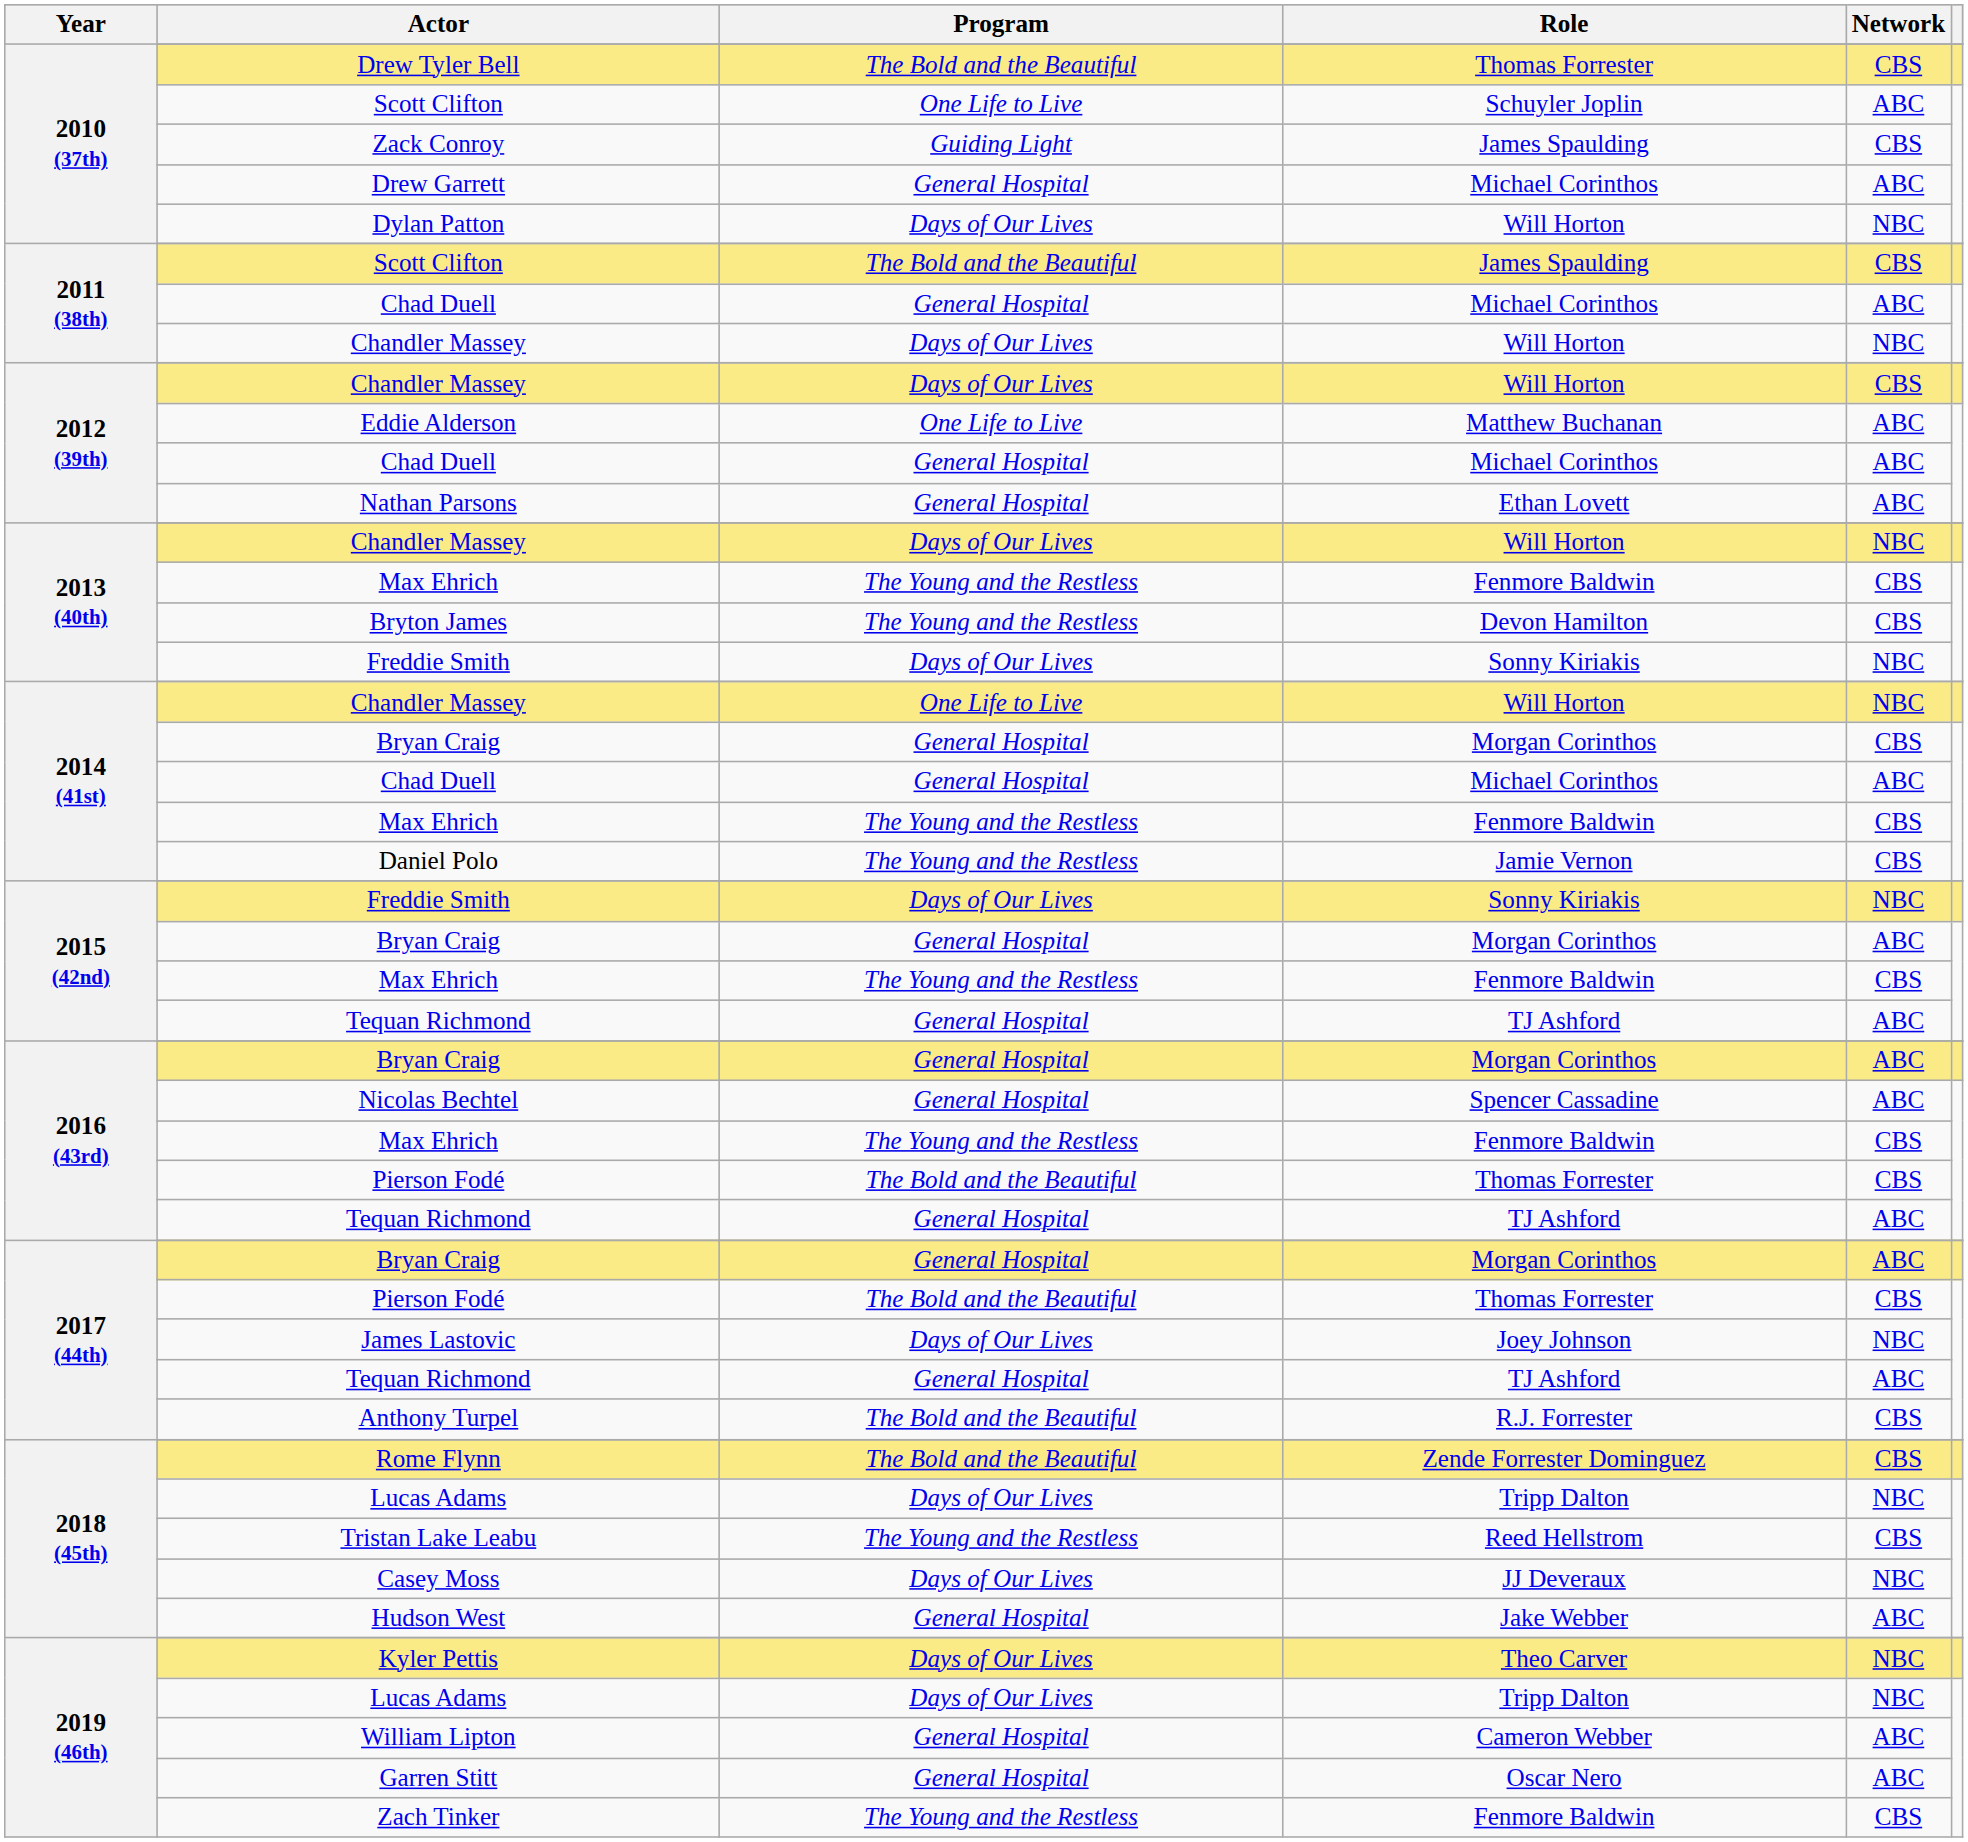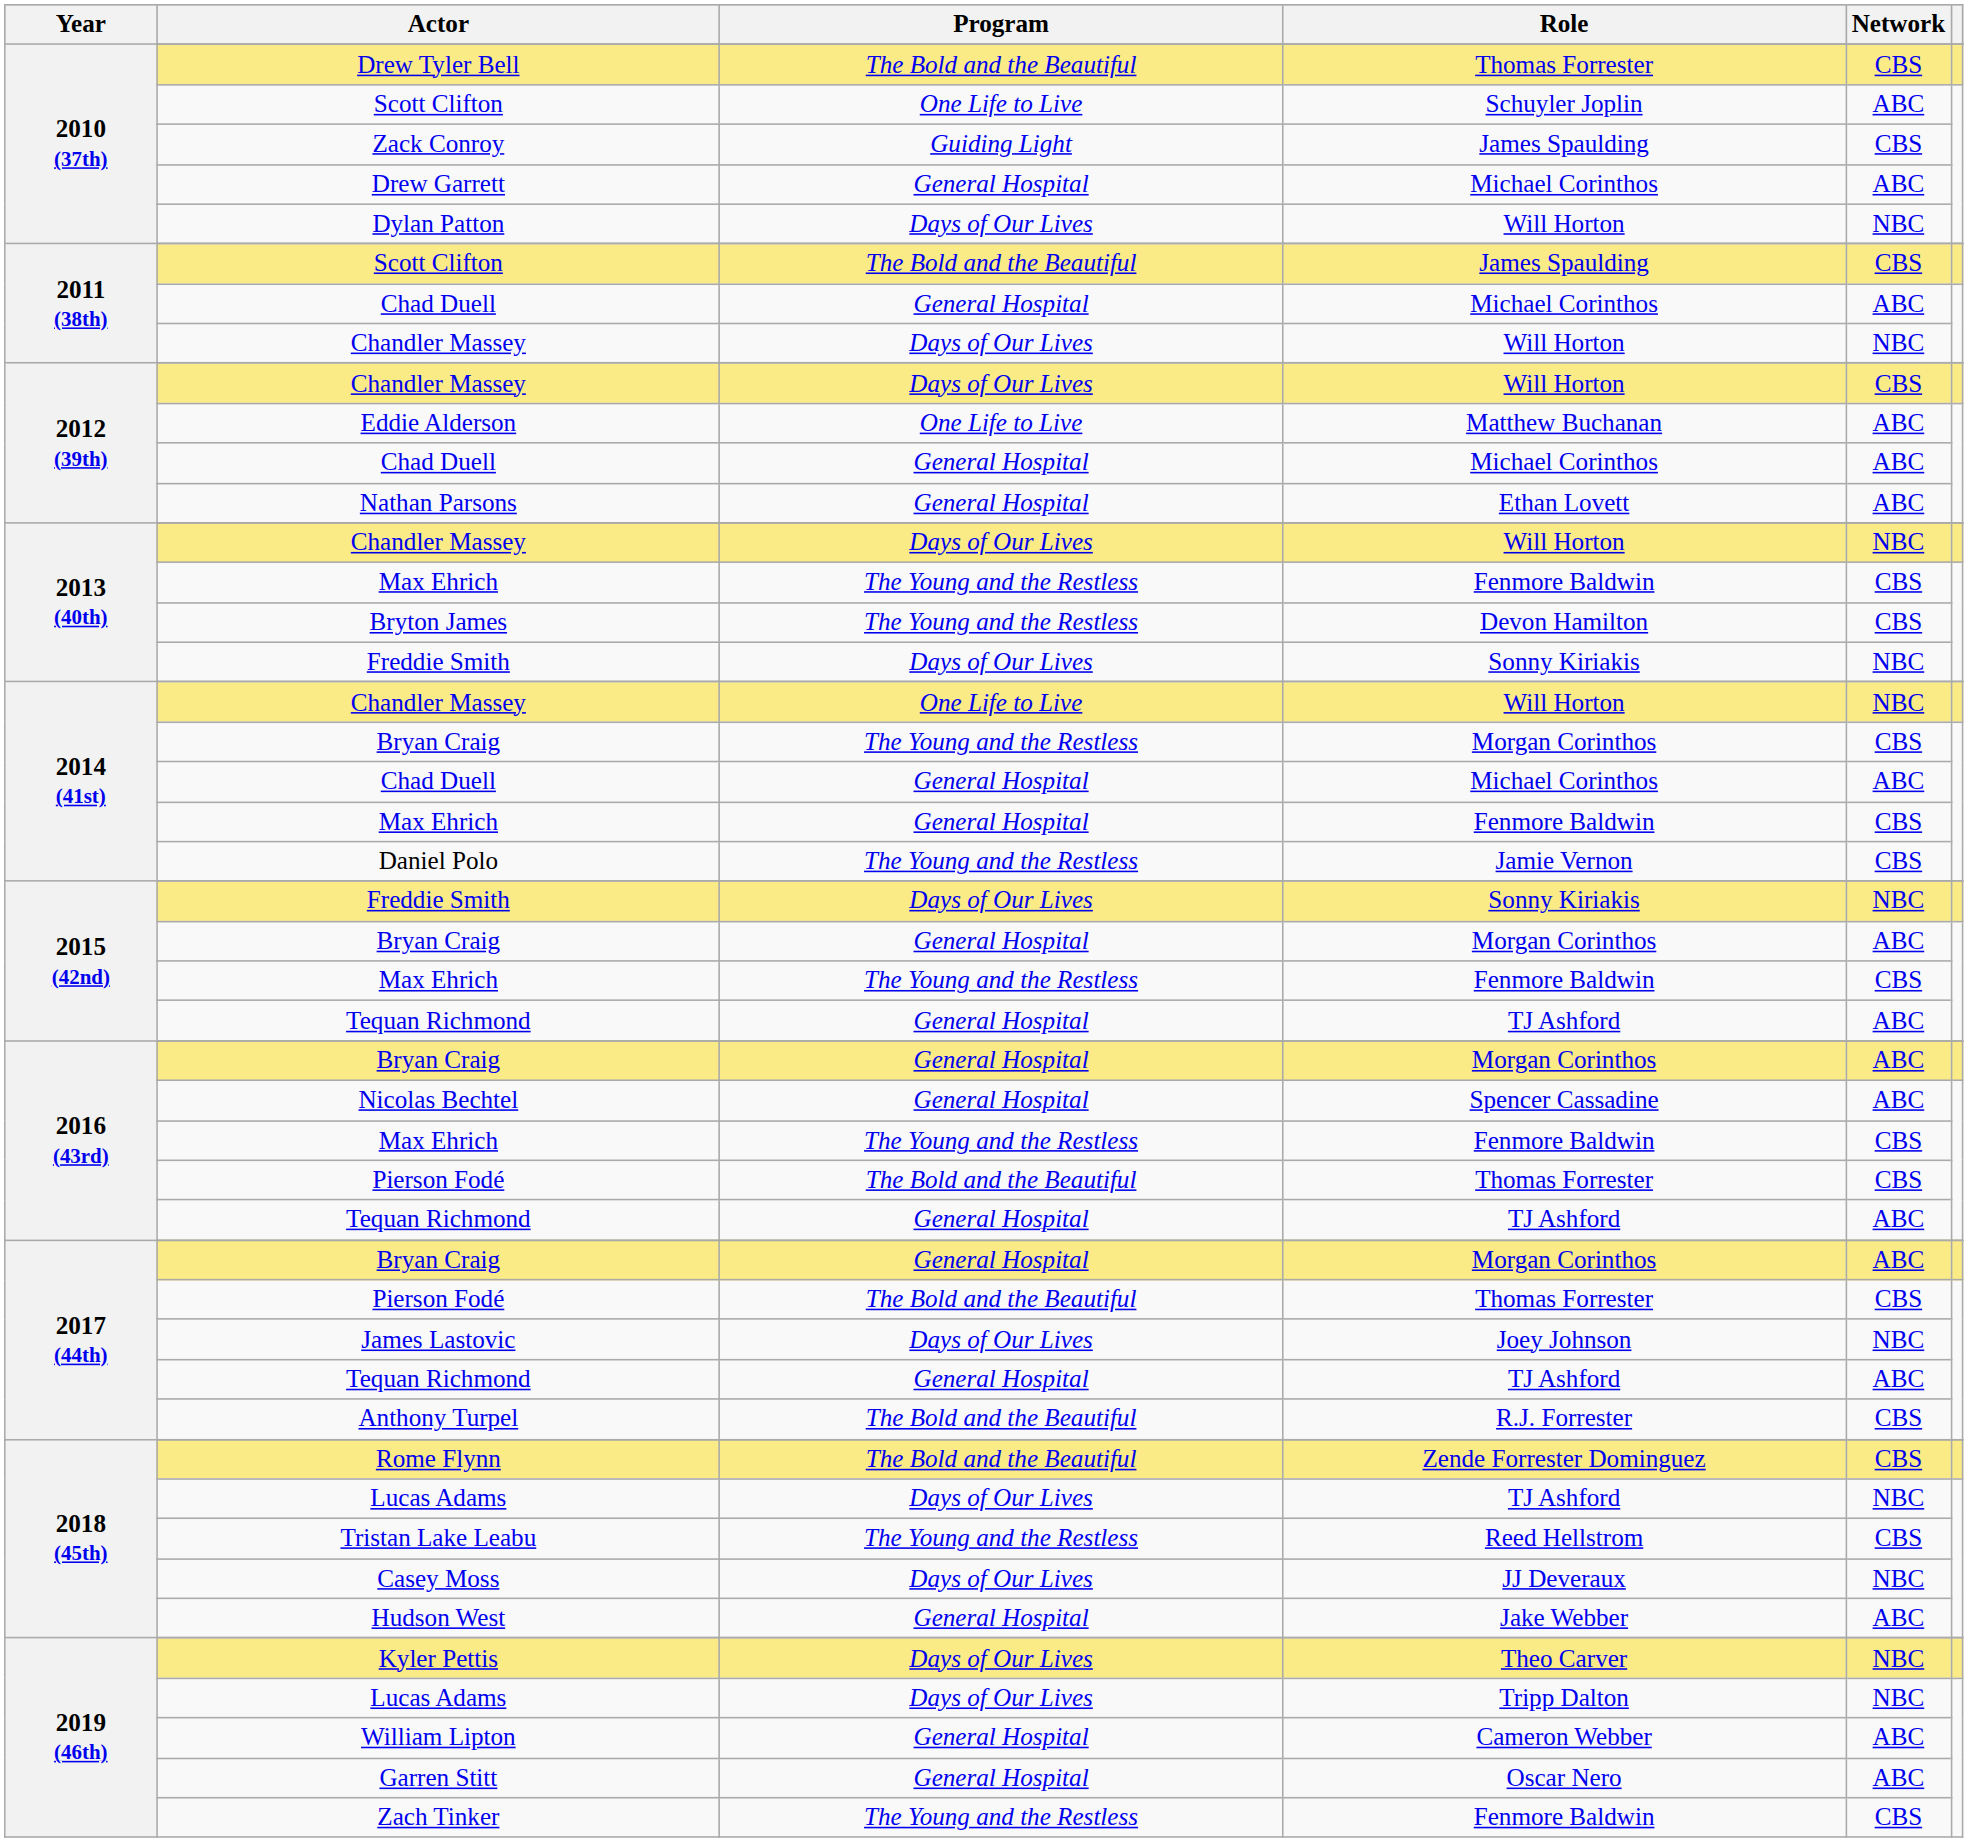2014 (41st) / Bryan Craig | Program: General Hospital -> The Young and the Restless
2014 (41st) / Max Ehrich | Program: The Young and the Restless -> General Hospital
2018 (45th) / Lucas Adams | Role: Tripp Dalton -> TJ Ashford
